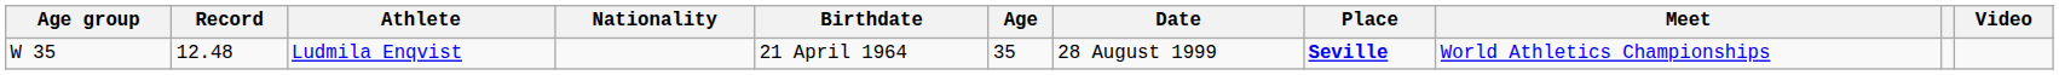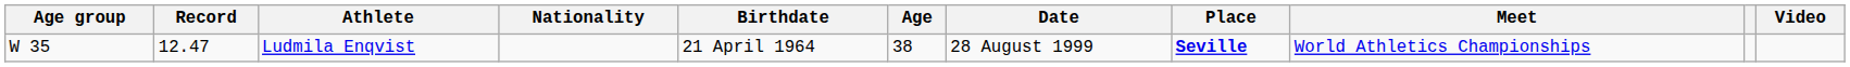Ludmila Enqvist | Record: 12.48 -> 12.47
Ludmila Enqvist | Age: 35 -> 38
